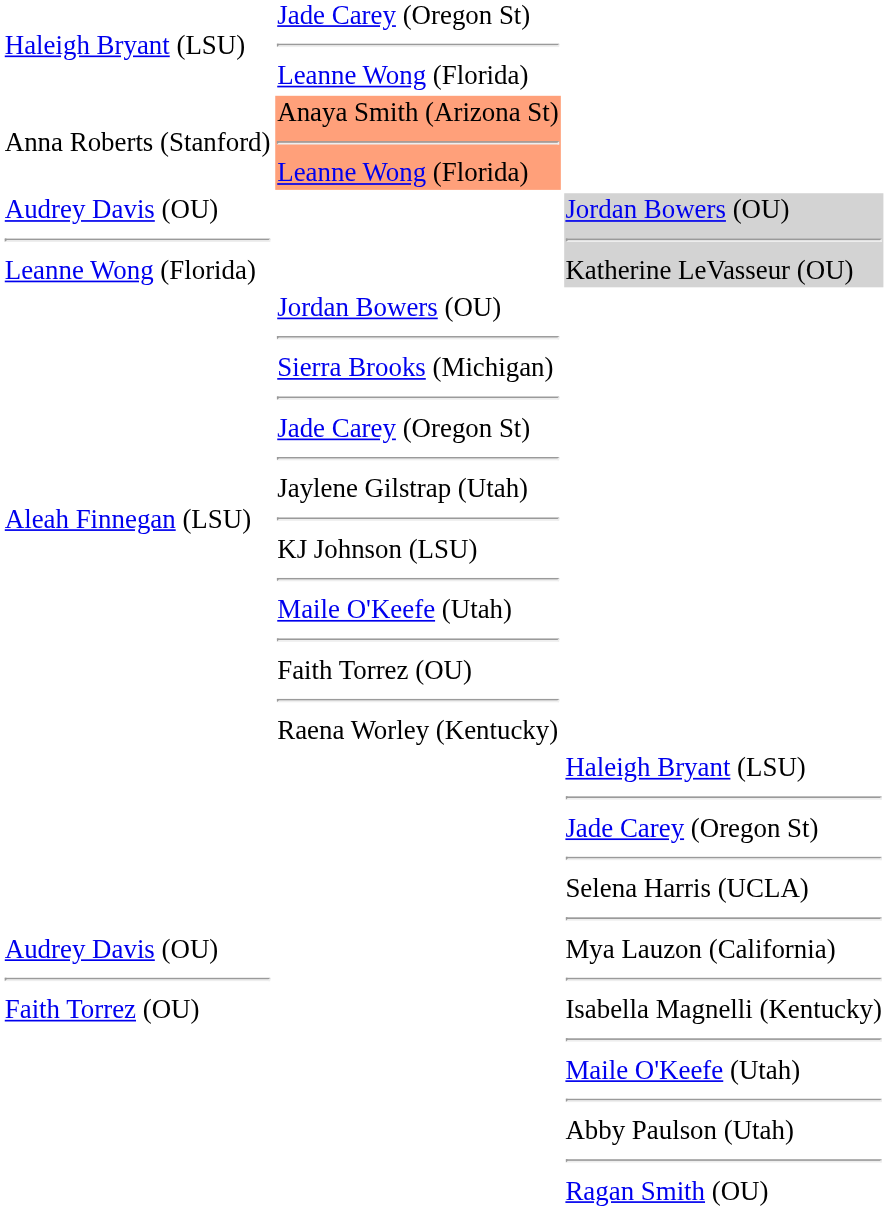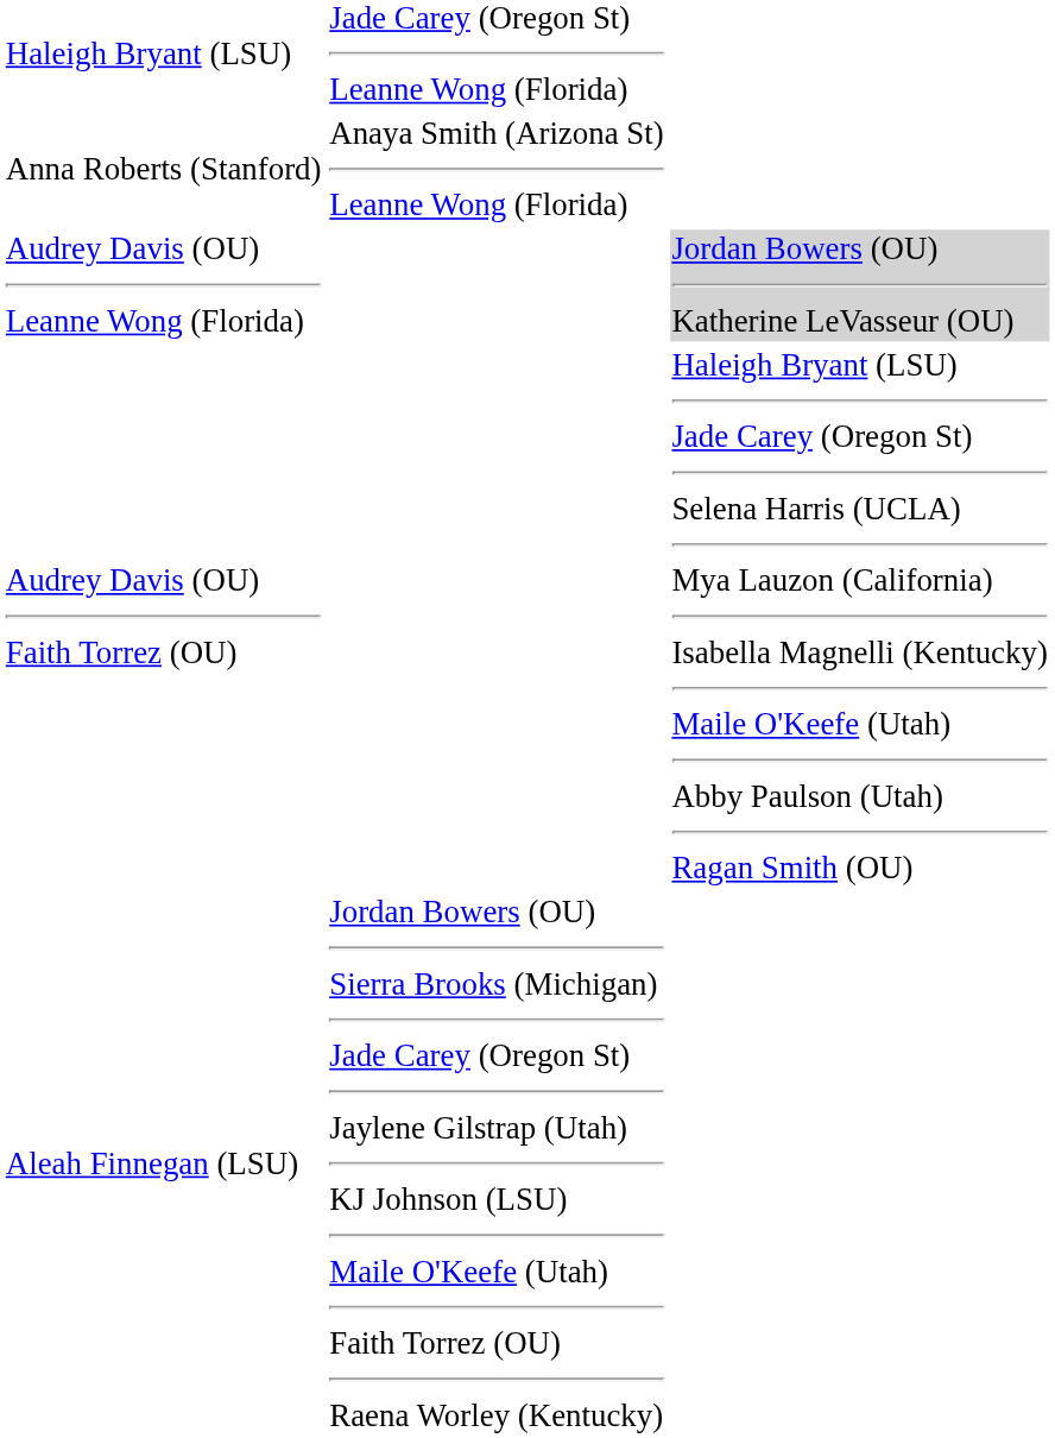Anna Roberts (Stanford) | column 3: lightsalmon background -> no background
rows swapped: Audrey Davis (OU) Faith Torrez (OU) <-> Aleah Finnegan (LSU)
